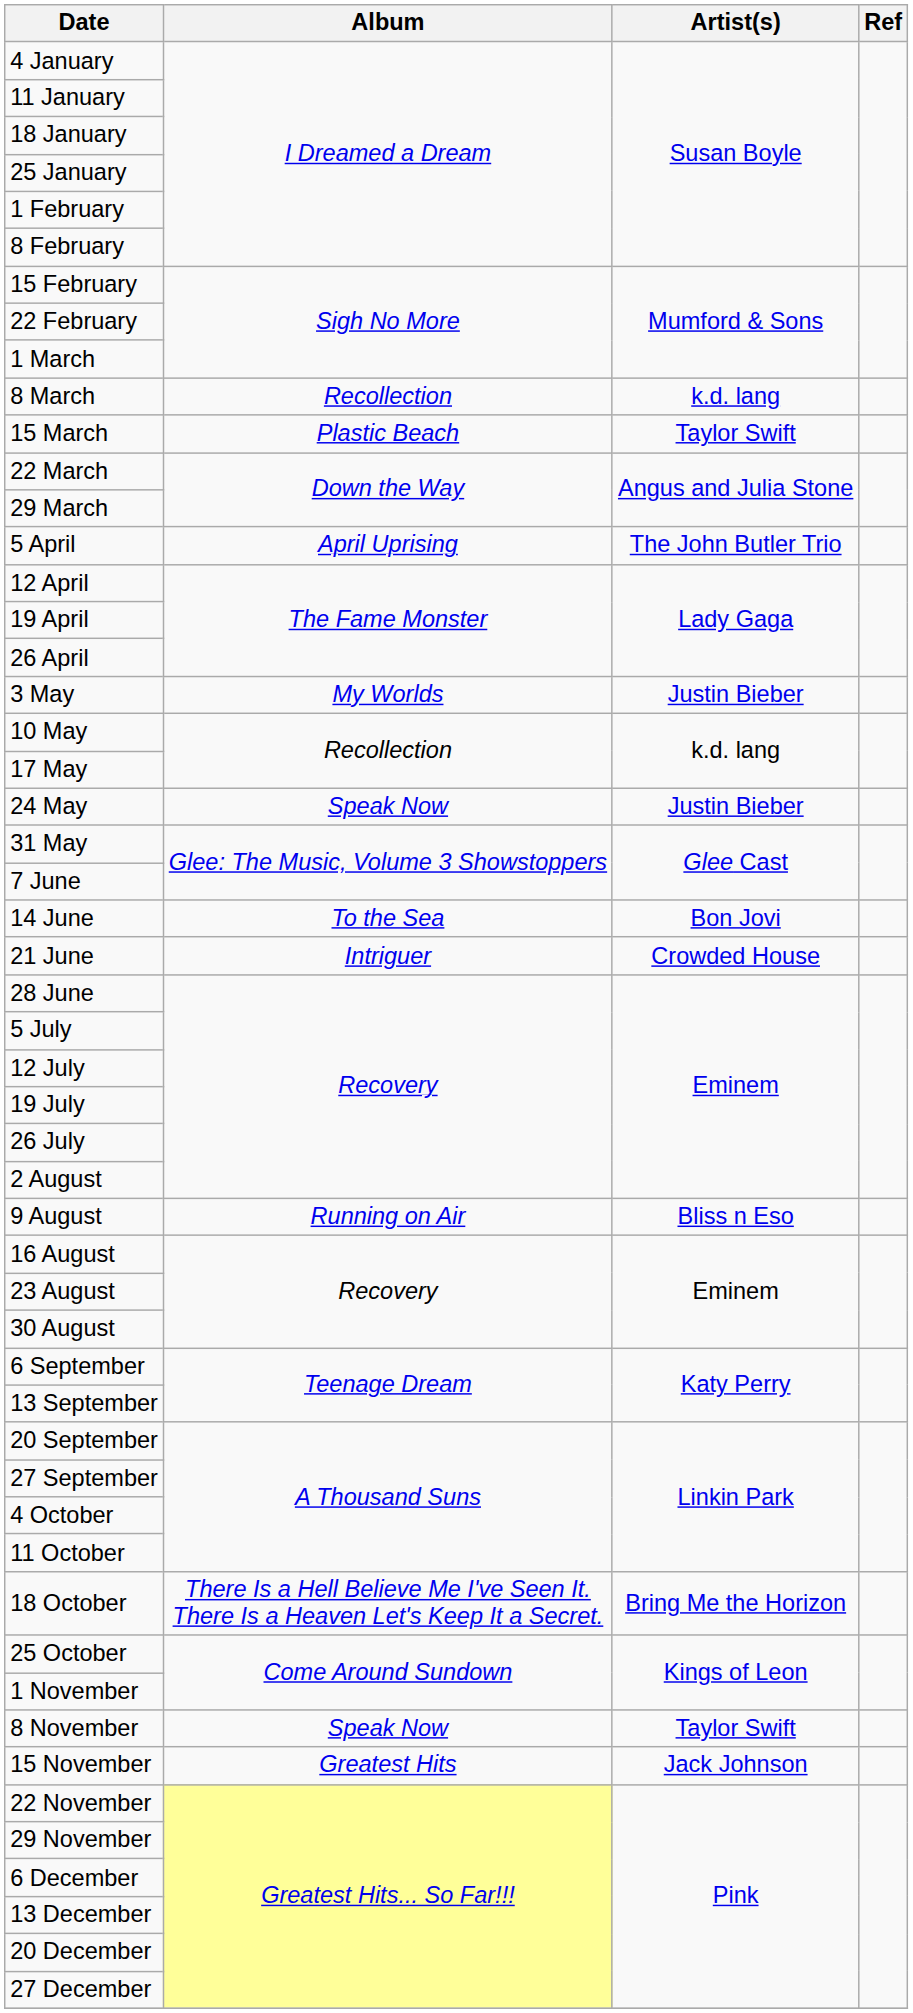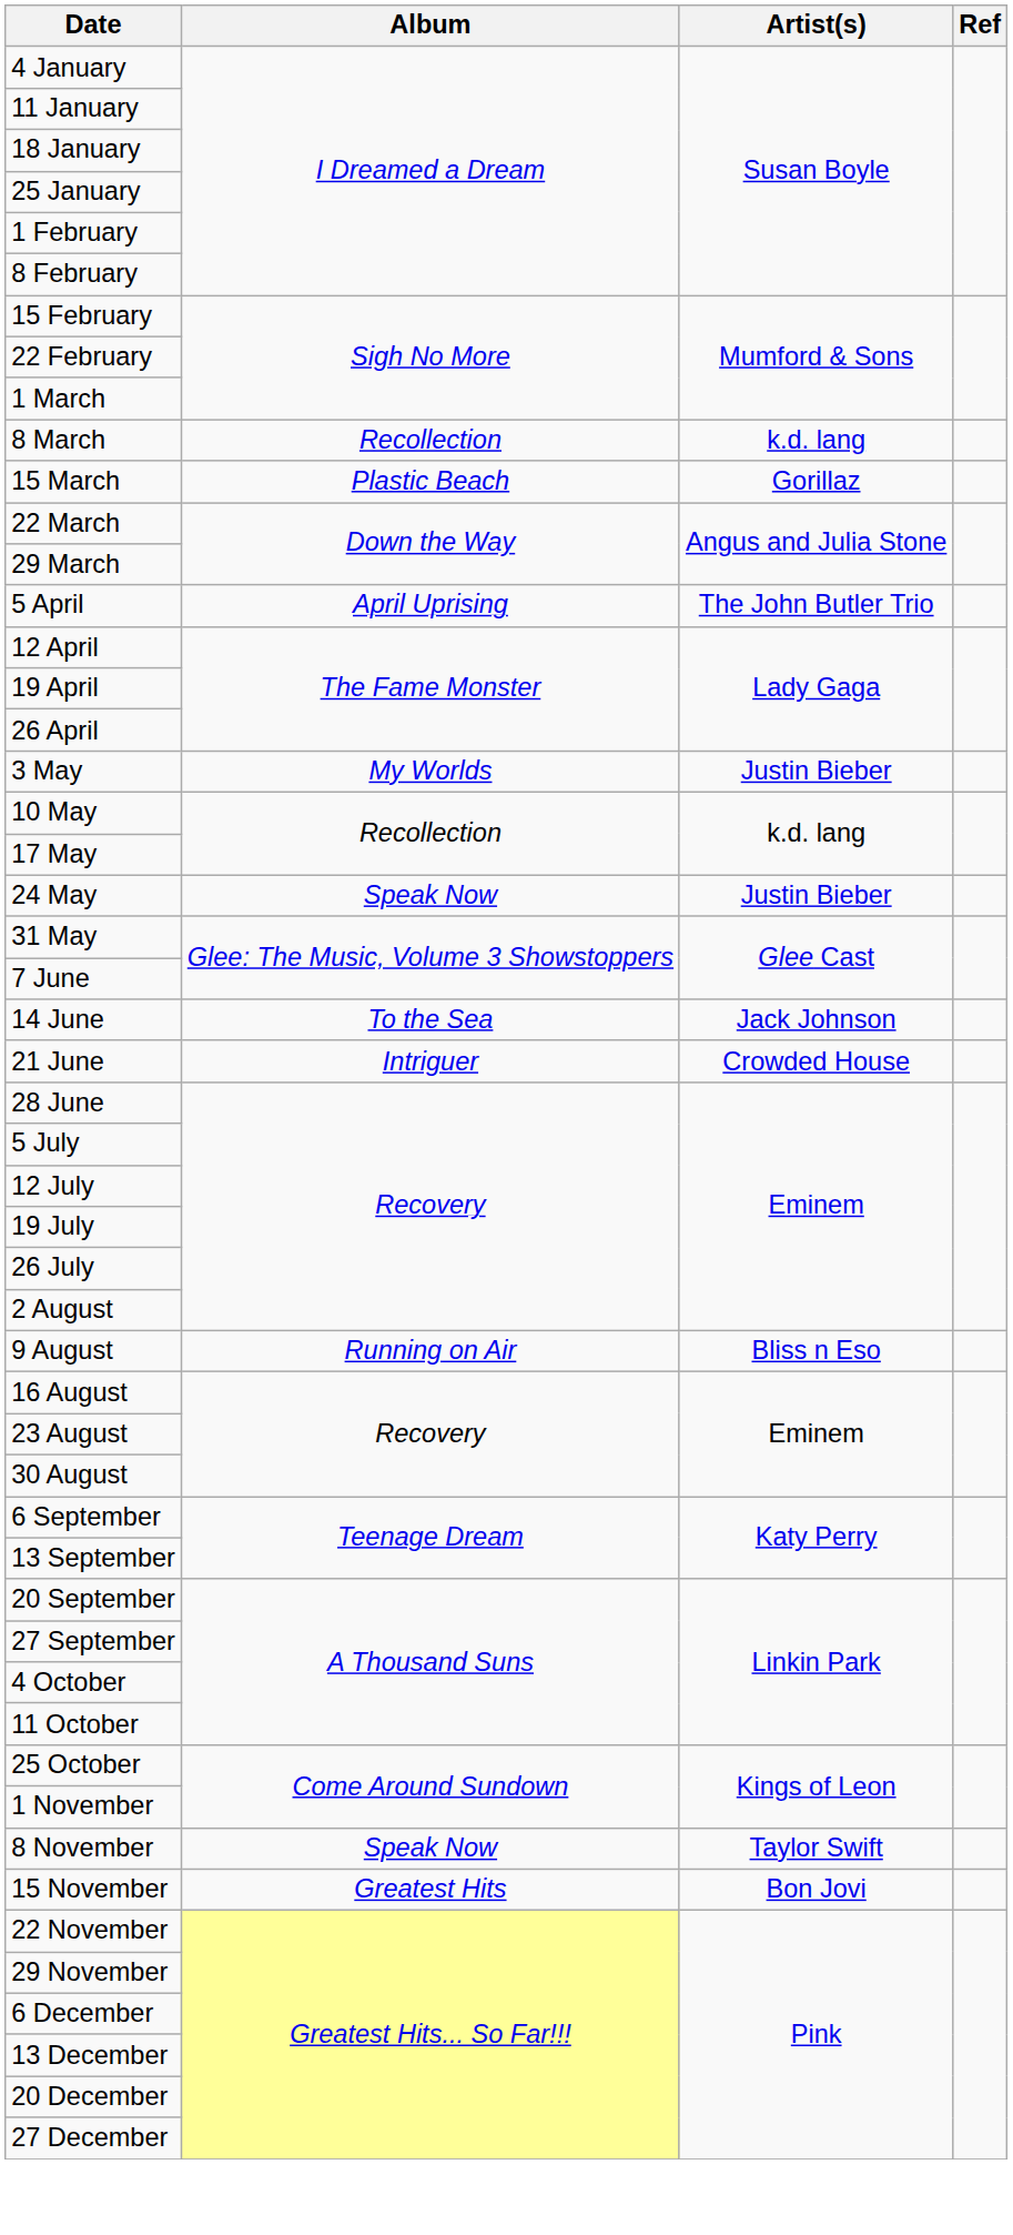15 March | Artist(s): Taylor Swift -> Gorillaz
14 June | Artist(s): Bon Jovi -> Jack Johnson
- row: 18 October | There Is a Hell Believe Me I've Seen It. There Is a Heaven Let's Keep It a Secret. | Bring Me the Horizon
15 November | Artist(s): Jack Johnson -> Bon Jovi
